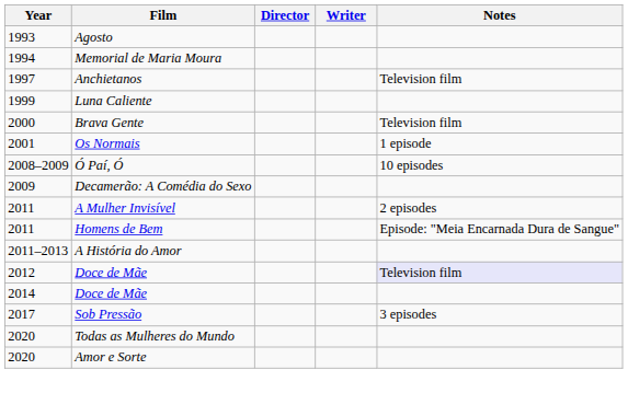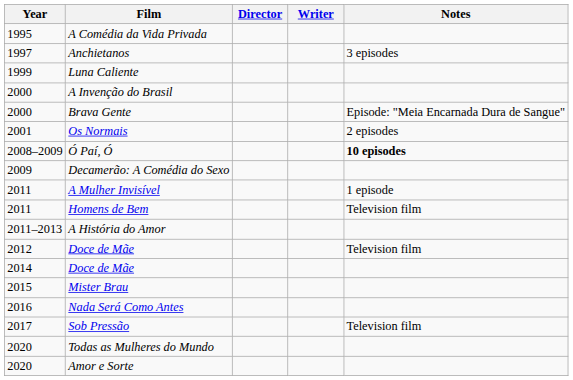- row: 1993 | Agosto
- row: 1994 | Memorial de Maria Moura
+ row: 1995 | A Comédia da Vida Privada
Anchietanos | Notes: Television film -> 3 episodes
+ row: 2000 | A Invenção do Brasil
Brava Gente | Notes: Television film -> Episode: "Meia Encarnada Dura de Sangue"
Os Normais | Notes: 1 episode -> 2 episodes
Ó Paí, Ó | Notes: normal -> bold
A Mulher Invisível | Notes: 2 episodes -> 1 episode
Homens de Bem | Notes: Episode: "Meia Encarnada Dura de Sangue" -> Television film
2012 / Doce de Mãe | Notes: lavender background -> no background
+ row: 2015 | Mister Brau
+ row: 2016 | Nada Será Como Antes
Sob Pressão | Notes: 3 episodes -> Television film
